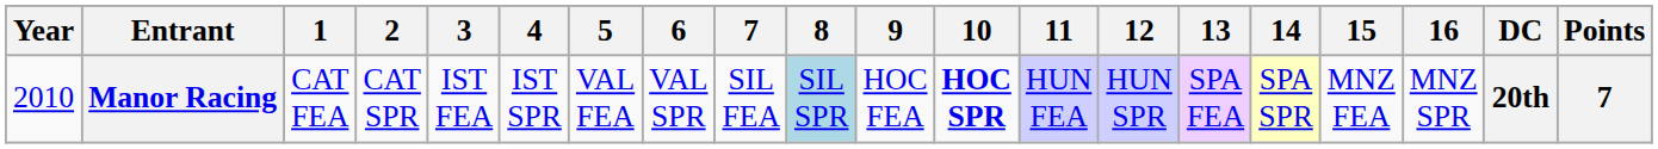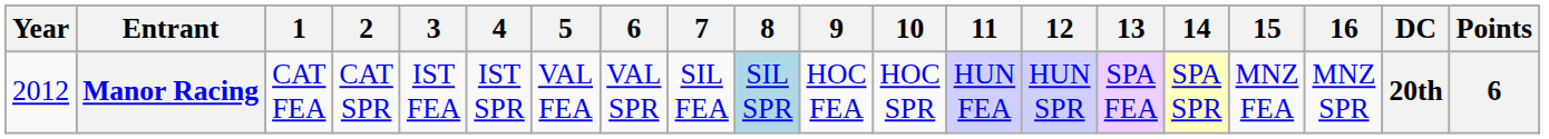Manor Racing | Year: 2010 -> 2012
Manor Racing | 10: bold -> normal
Manor Racing | Points: 7 -> 6
